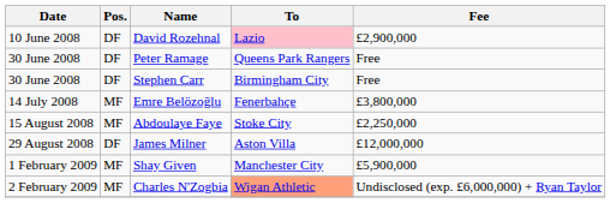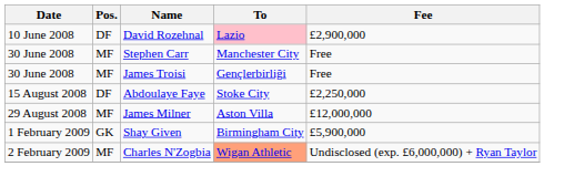- row: 30 June 2008 | DF | Peter Ramage | Queens Park Rangers | Free
Stephen Carr | Pos.: DF -> MF
Stephen Carr | To: Birmingham City -> Manchester City
+ row: 30 June 2008 | MF | James Troisi | Gençlerbirliği | Free
- row: 14 July 2008 | MF | Emre Belözoğlu | Fenerbahçe | £3,800,000
Abdoulaye Faye | Pos.: MF -> DF
James Milner | Pos.: DF -> MF
Shay Given | Pos.: MF -> GK
Shay Given | To: Manchester City -> Birmingham City
